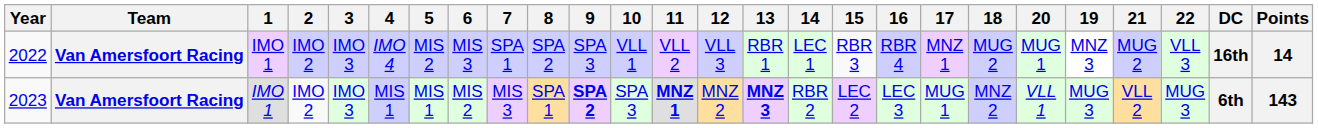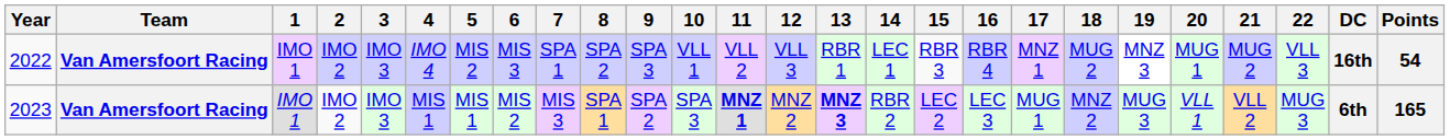columns swapped: 19 <-> 20
2022 | Points: 14 -> 54
2023 | 9: bold -> normal
2023 | Points: 143 -> 165
